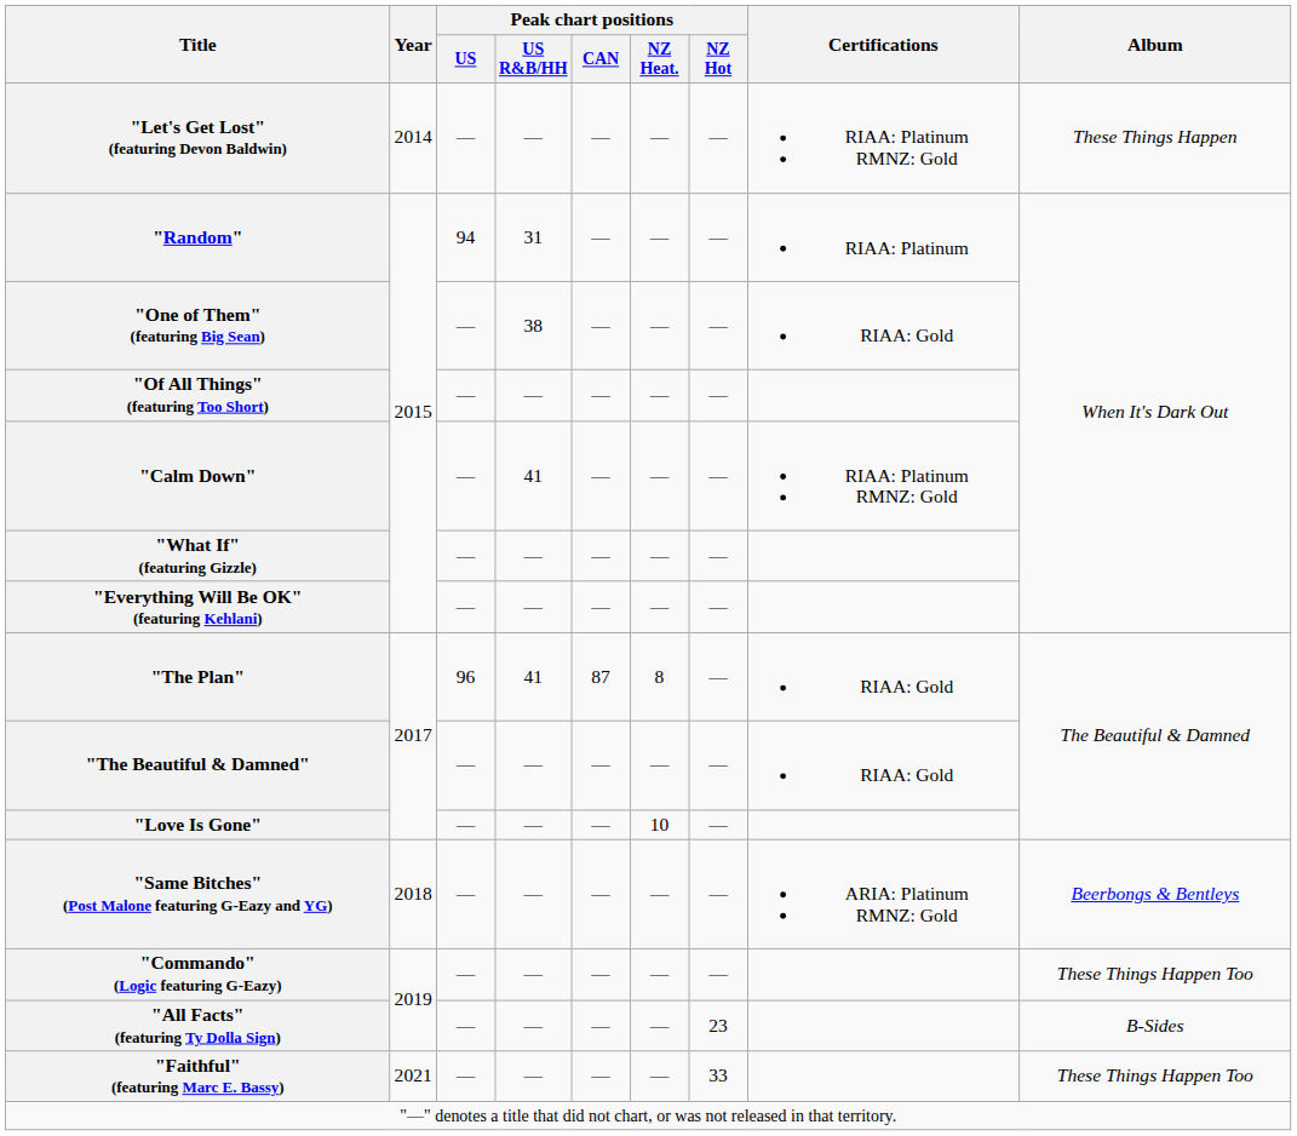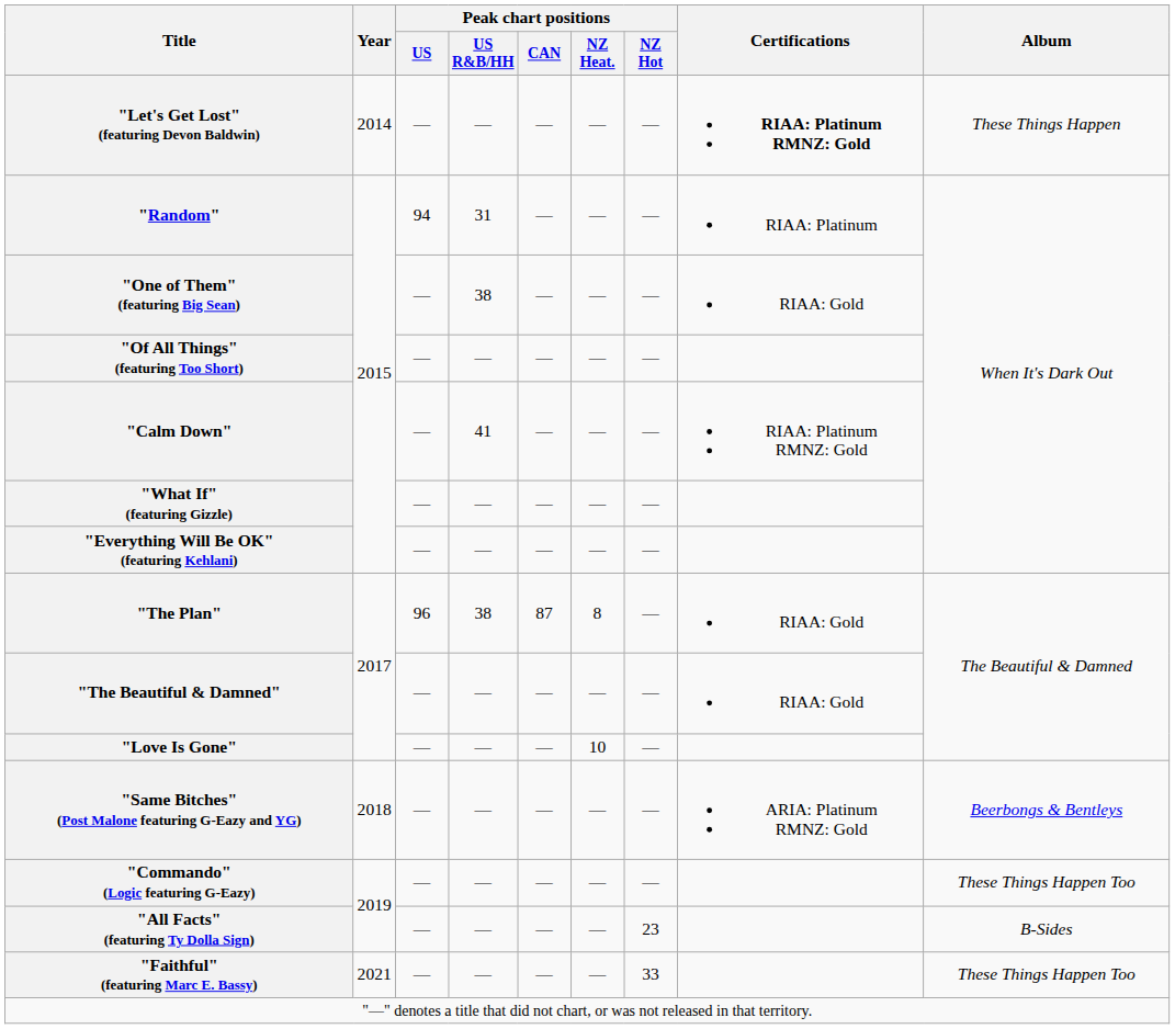"Let's Get Lost" (featuring Devon Baldwin) | Certifications: normal -> bold
"The Plan" | Peak chart positions / US R&B/HH: 41 -> 38
